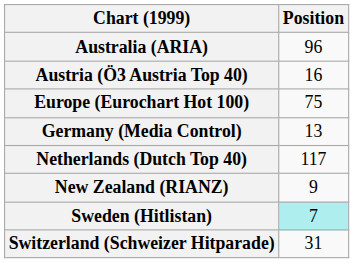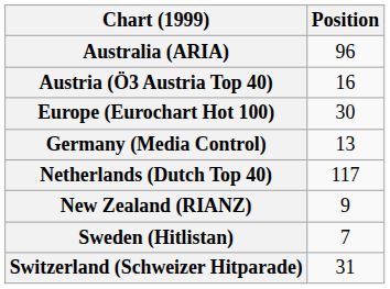Europe (Eurochart Hot 100) | Position: 75 -> 30
Sweden (Hitlistan) | Position: paleturquoise background -> no background
